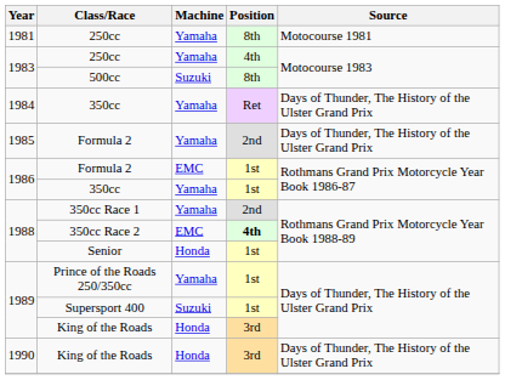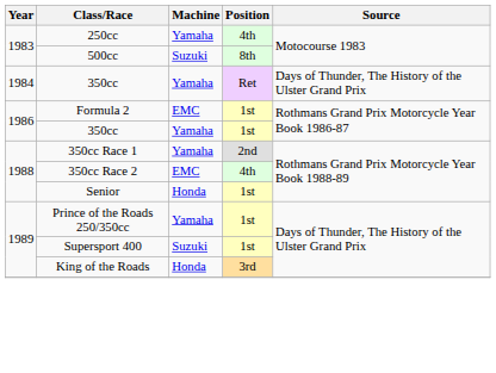- row: 1981 | 250cc | Yamaha | 8th | Motocourse 1981
- row: 1985 | Formula 2 | Yamaha | 2nd | Days of Thunder, The History of the Ulster Grand Prix
350cc Race 2 | Position: bold -> normal
- row: 1990 | King of the Roads | Honda | 3rd | Days of Thunder, The History of the Ulster Grand Prix
